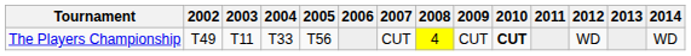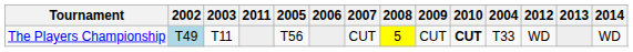columns swapped: 2004 <-> 2011
The Players Championship | 2002: no background -> lightblue background
The Players Championship | 2008: 4 -> 5
